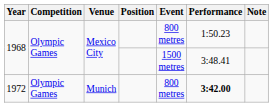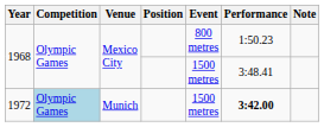1972 | Competition: no background -> lightblue background
1972 | Event: 800 metres -> 1500 metres
